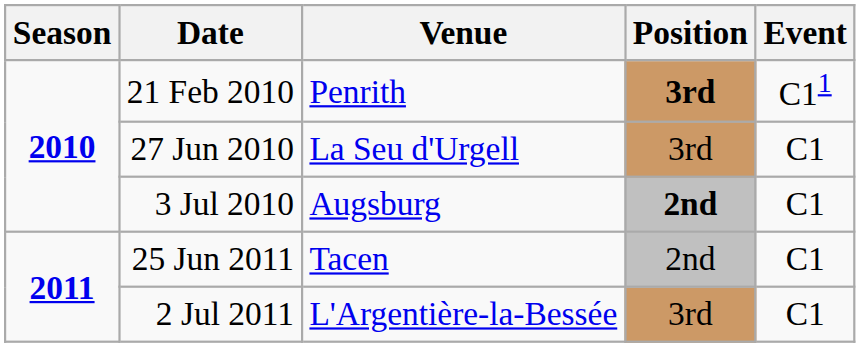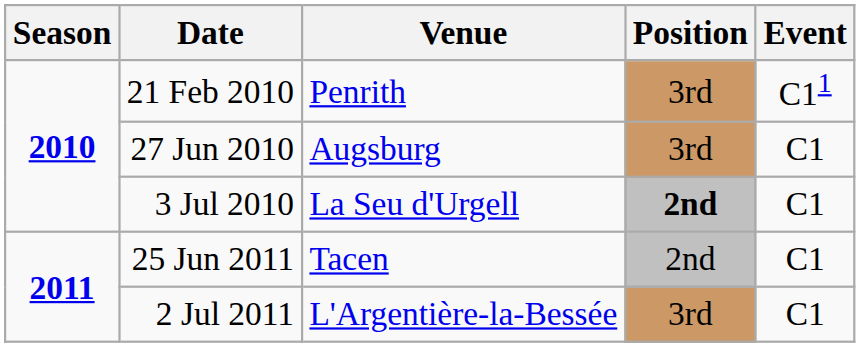21 Feb 2010 | Position: bold -> normal
27 Jun 2010 | Venue: La Seu d'Urgell -> Augsburg
3 Jul 2010 | Venue: Augsburg -> La Seu d'Urgell
